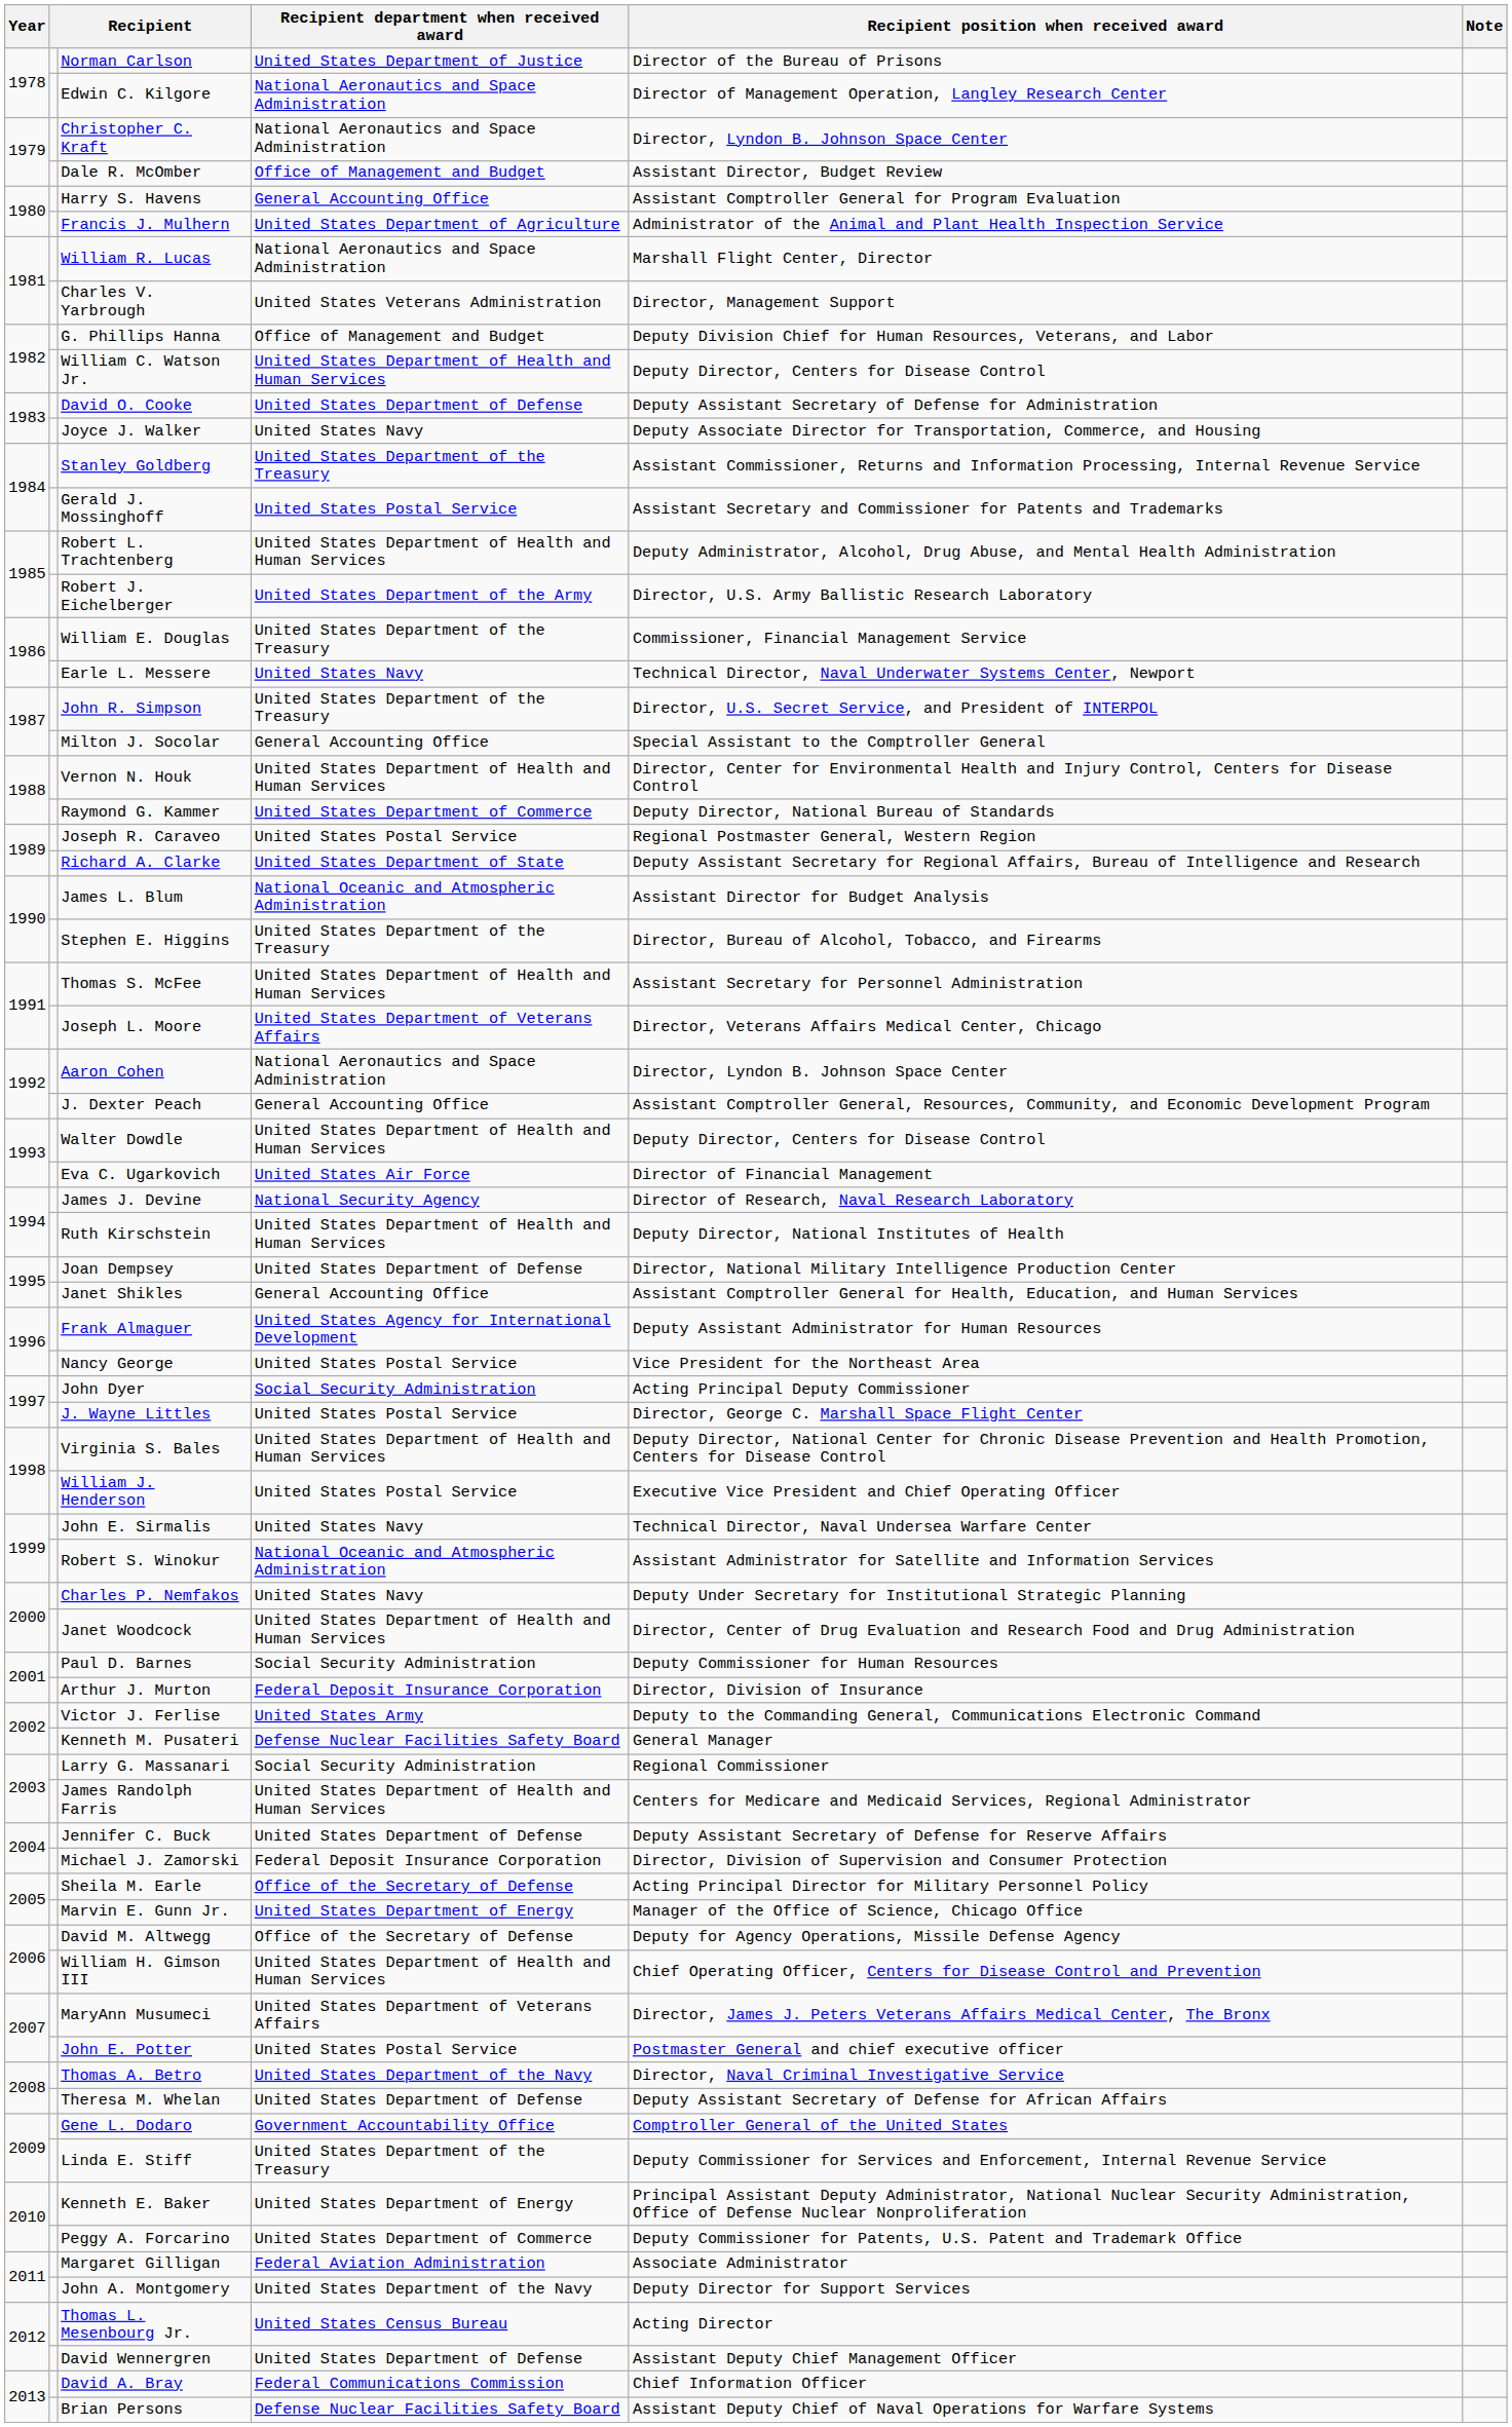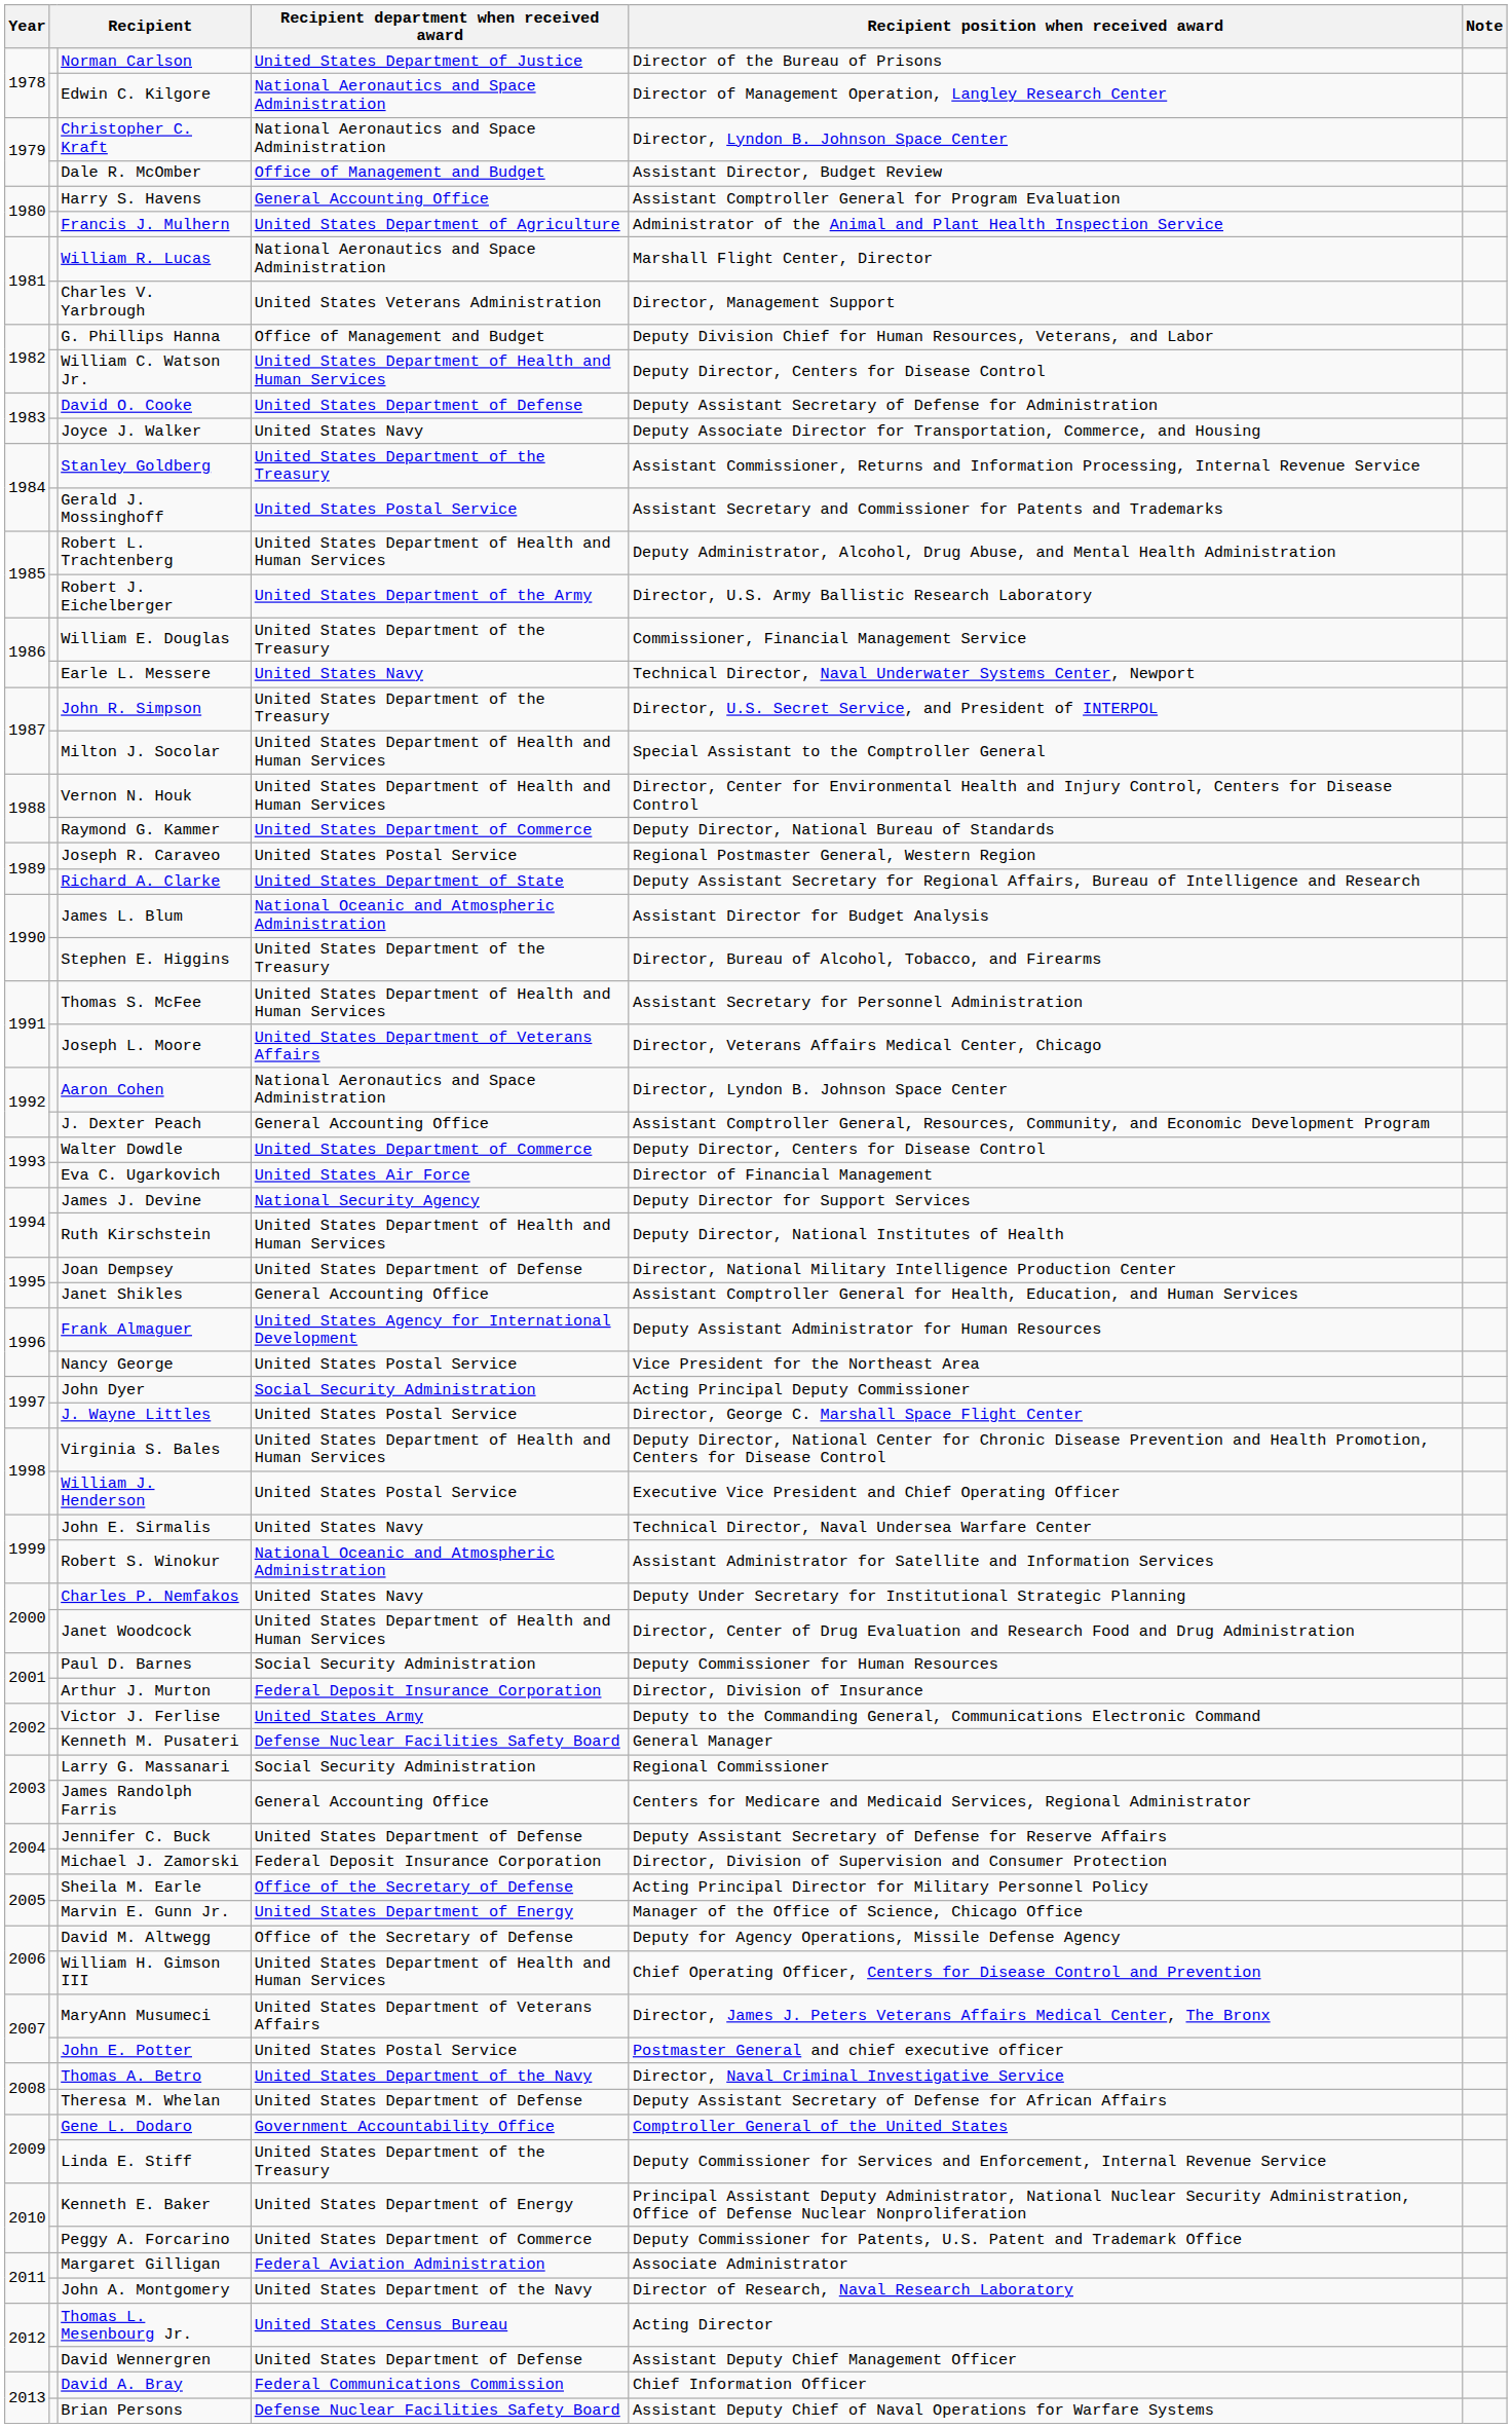Milton J. Socolar | Recipient department when received award: General Accounting Office -> United States Department of Health and Human Services
Walter Dowdle | Recipient department when received award: United States Department of Health and Human Services -> United States Department of Commerce
James J. Devine | Recipient position when received award: Director of Research, Naval Research Laboratory -> Deputy Director for Support Services
James Randolph Farris | Recipient department when received award: United States Department of Health and Human Services -> General Accounting Office
John A. Montgomery | Recipient position when received award: Deputy Director for Support Services -> Director of Research, Naval Research Laboratory
